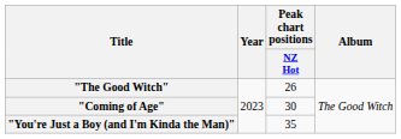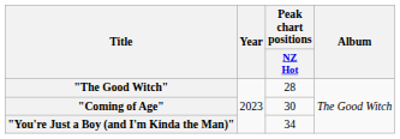"The Good Witch" | Peak chart positions / NZ Hot: 26 -> 28
"You're Just a Boy (and I'm Kinda the Man)" | Peak chart positions / NZ Hot: 35 -> 34
